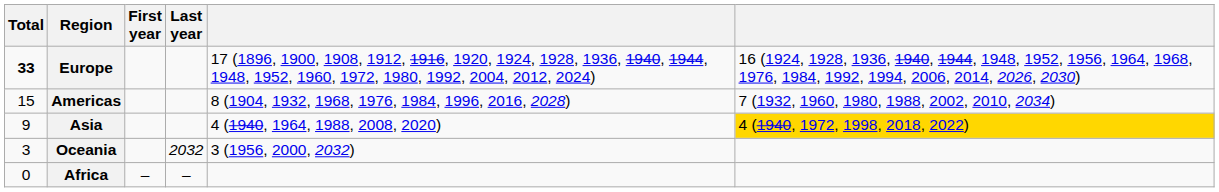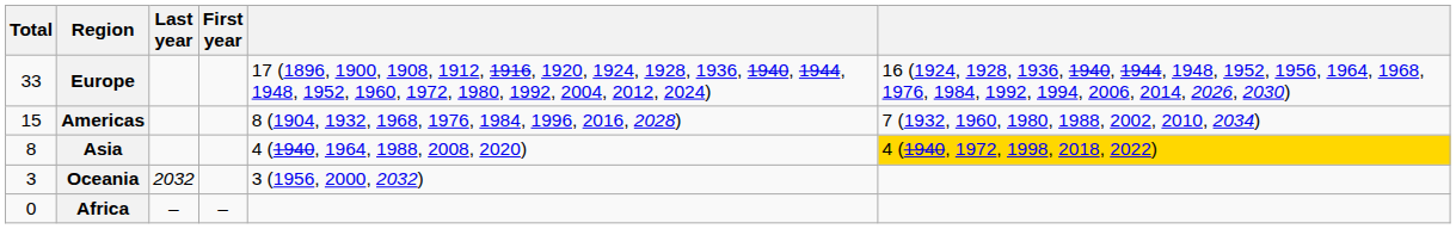columns swapped: First year <-> Last year
Europe | Total: bold -> normal
Asia | Total: 9 -> 8
